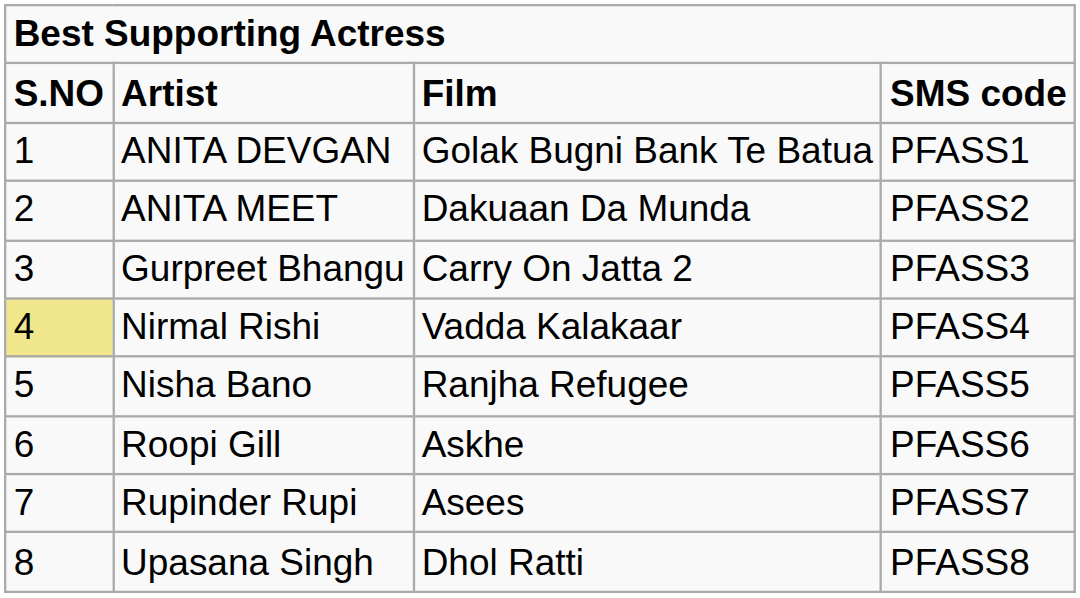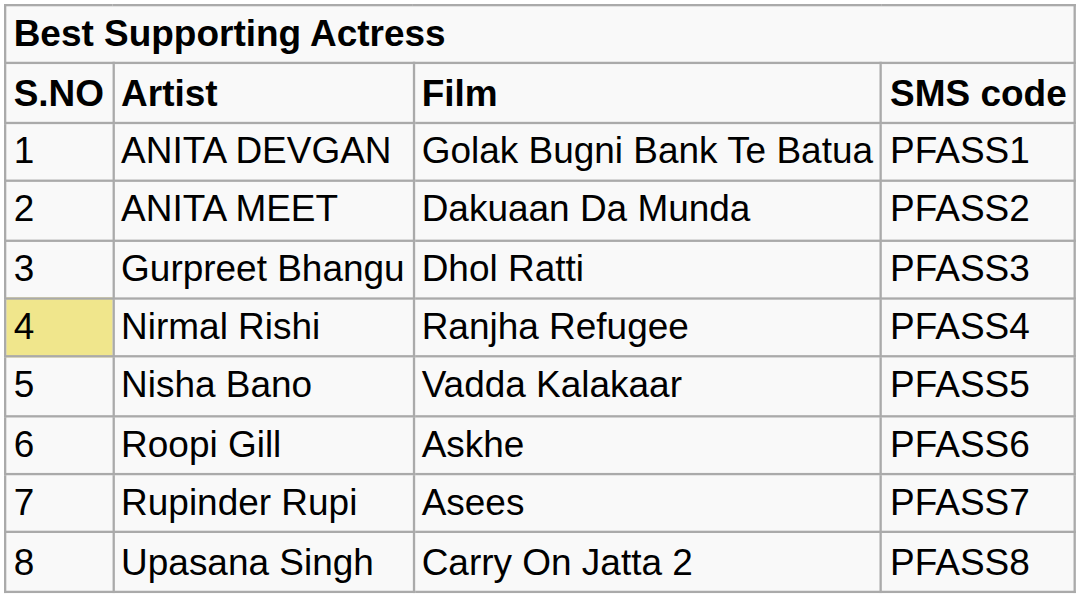Gurpreet Bhangu | column 3: Carry On Jatta 2 -> Dhol Ratti
Nirmal Rishi | column 3: Vadda Kalakaar -> Ranjha Refugee
Nisha Bano | column 3: Ranjha Refugee -> Vadda Kalakaar
Upasana Singh | column 3: Dhol Ratti -> Carry On Jatta 2
